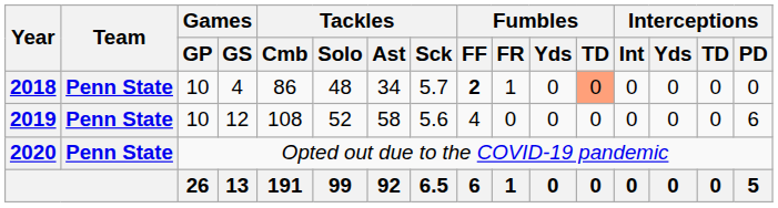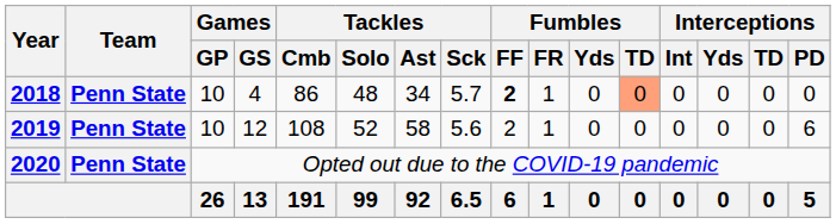2019 | Fumbles / FF: 4 -> 2
2019 | Fumbles / FR: 0 -> 1
